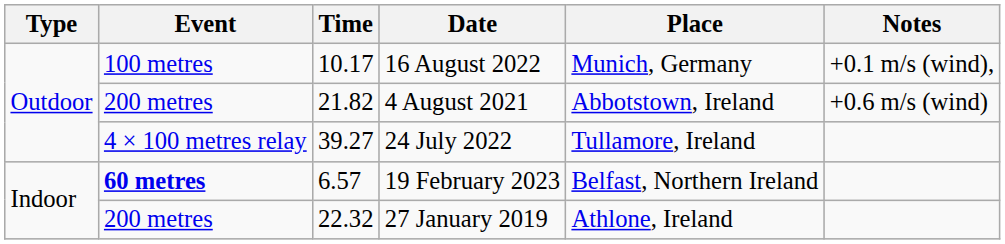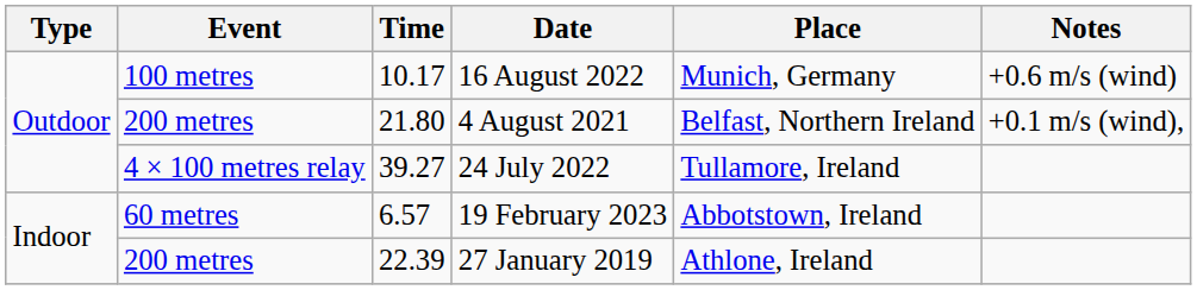16 August 2022 | Notes: +0.1 m/s (wind), -> +0.6 m/s (wind)
4 August 2021 | Time: 21.82 -> 21.80
4 August 2021 | Place: Abbotstown, Ireland -> Belfast, Northern Ireland
4 August 2021 | Notes: +0.6 m/s (wind) -> +0.1 m/s (wind),
19 February 2023 | Event: bold -> normal
19 February 2023 | Place: Belfast, Northern Ireland -> Abbotstown, Ireland
27 January 2019 | Time: 22.32 -> 22.39
